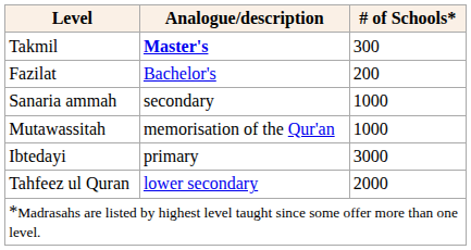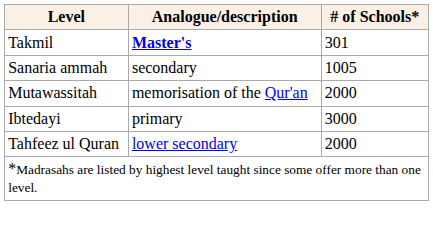Takmil | # of Schools*: 300 -> 301
- row: Fazilat | Bachelor's | 200
Sanaria ammah | # of Schools*: 1000 -> 1005
Mutawassitah | # of Schools*: 1000 -> 2000
